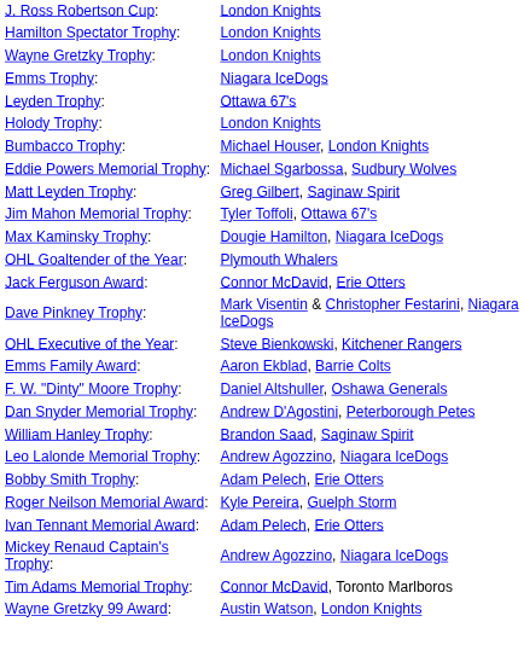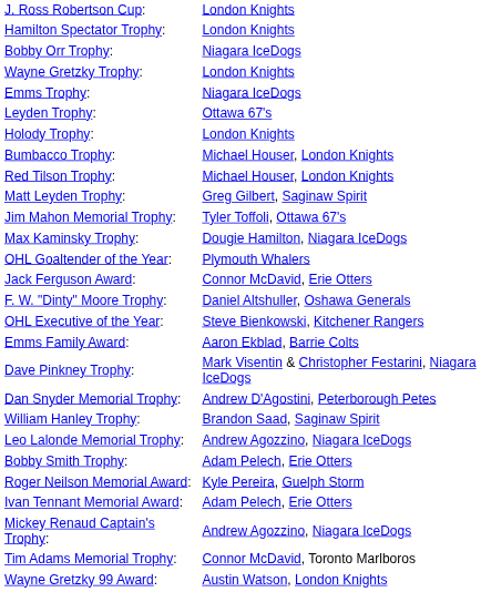+ row: Bobby Orr Trophy: | Niagara IceDogs
+ row: Red Tilson Trophy: | Michael Houser, London Knights
- row: Eddie Powers Memorial Trophy: | Michael Sgarbossa, Sudbury Wolves
rows swapped: Dave Pinkney Trophy: <-> F. W. "Dinty" Moore Trophy:
